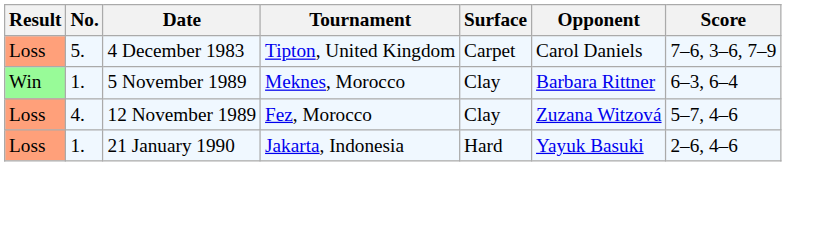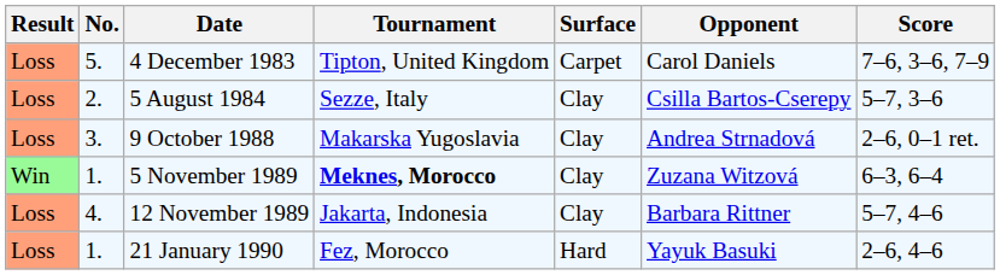+ row: Loss | 2. | 5 August 1984 | Sezze, Italy | Clay | Csilla Bartos-Cserepy | 5–7, 3–6
+ row: Loss | 3. | 9 October 1988 | Makarska Yugoslavia | Clay | Andrea Strnadová | 2–6, 0–1 ret.
5 November 1989 | Tournament: normal -> bold
5 November 1989 | Opponent: Barbara Rittner -> Zuzana Witzová
12 November 1989 | Tournament: Fez, Morocco -> Jakarta, Indonesia
12 November 1989 | Opponent: Zuzana Witzová -> Barbara Rittner
21 January 1990 | Tournament: Jakarta, Indonesia -> Fez, Morocco
